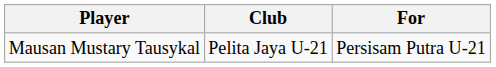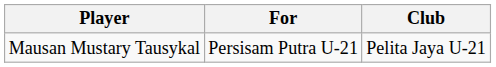columns swapped: Club <-> For
